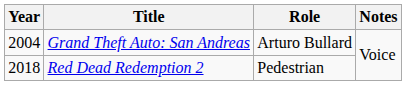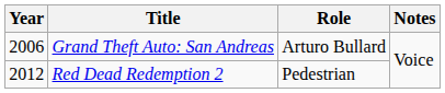Grand Theft Auto: San Andreas | Year: 2004 -> 2006
Red Dead Redemption 2 | Year: 2018 -> 2012
